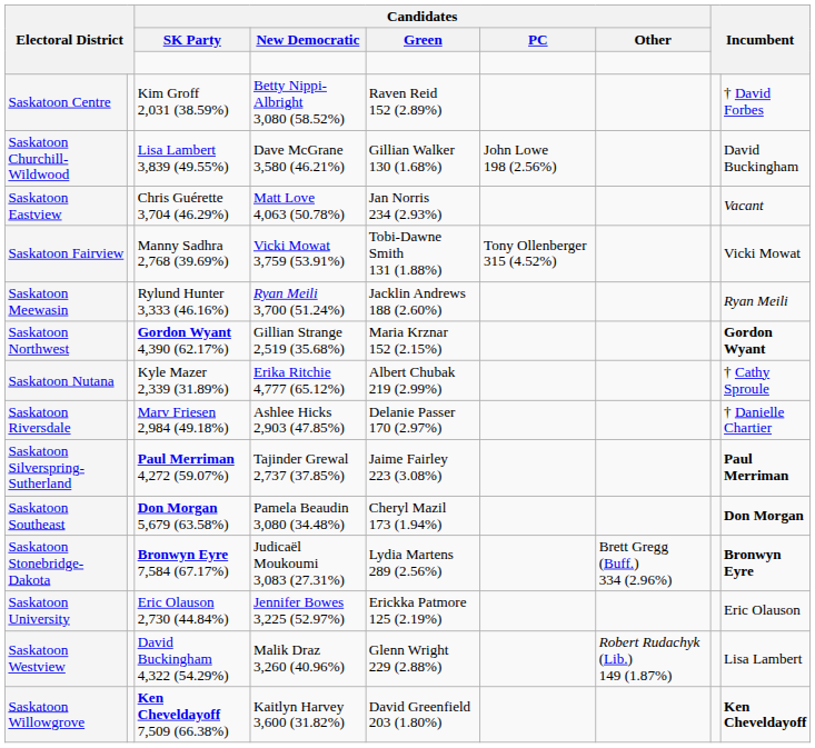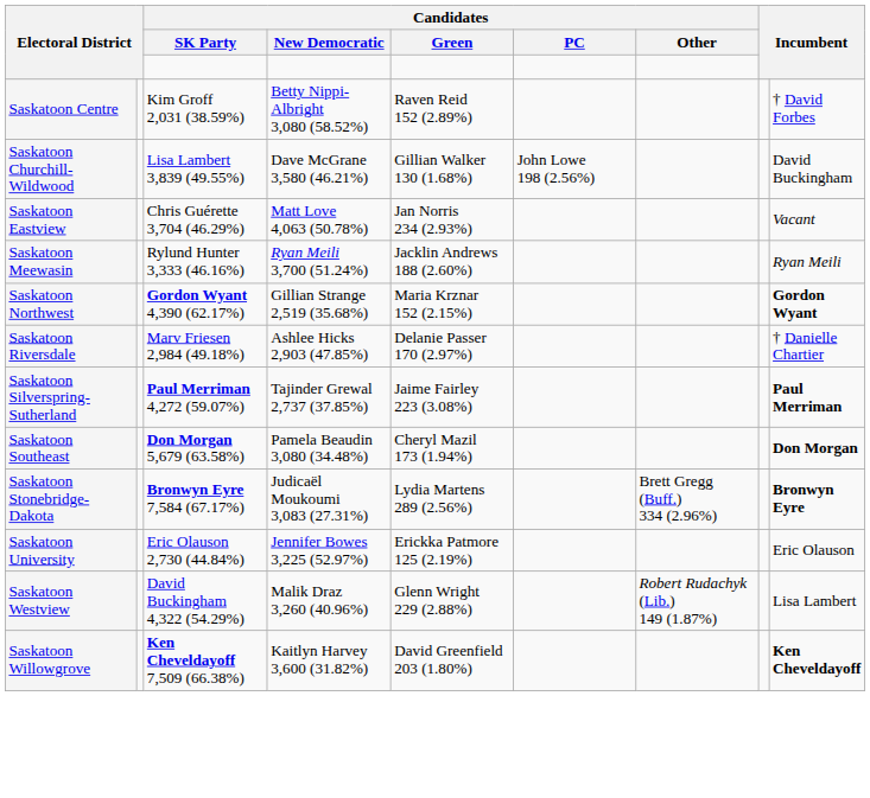- row: Saskatoon Fairview | Manny Sadhra 2,768 (39.69%) | Vicki Mowat 3,759 (53.91%) | Tobi-Dawne Smith 131 (1.88%) | Tony Ollenberger 315 (4.52%) | Vicki Mowat
- row: Saskatoon Nutana | Kyle Mazer 2,339 (31.89%) | Erika Ritchie 4,777 (65.12%) | Albert Chubak 219 (2.99%) | † Cathy Sproule
